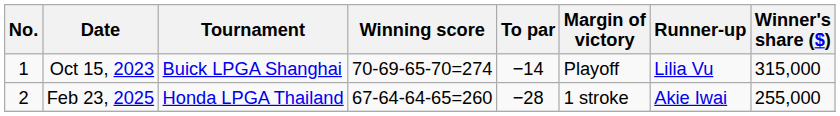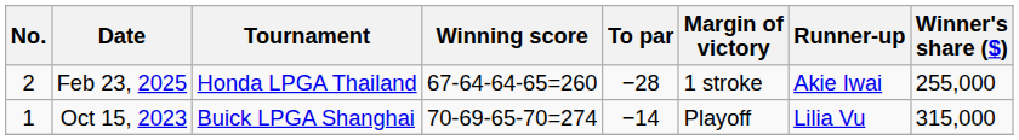rows swapped: Oct 15, 2023 <-> Feb 23, 2025
